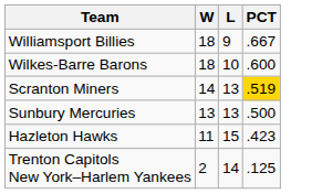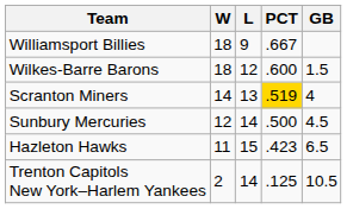+ column: GB | 1.5 | 4 | 4.5 | 6.5 | 10.5
Wilkes-Barre Barons | L: 10 -> 12
Sunbury Mercuries | W: 13 -> 12
Sunbury Mercuries | L: 13 -> 14
